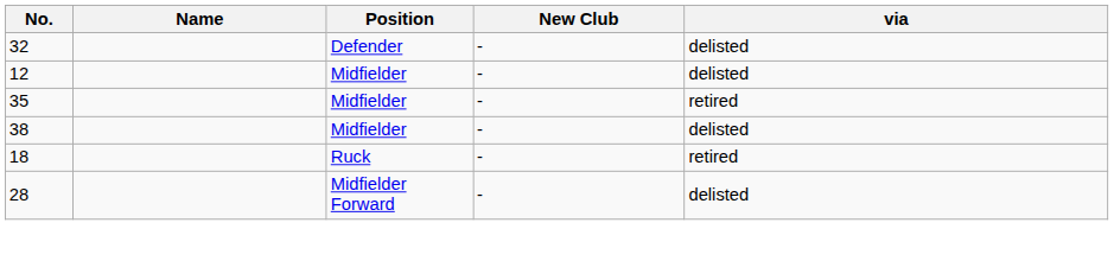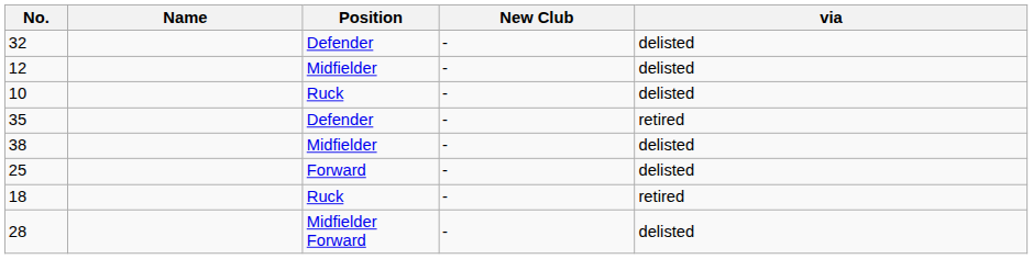+ row: 10 | Ruck | - | delisted
35 | Position: Midfielder -> Defender
+ row: 25 | Forward | - | delisted
